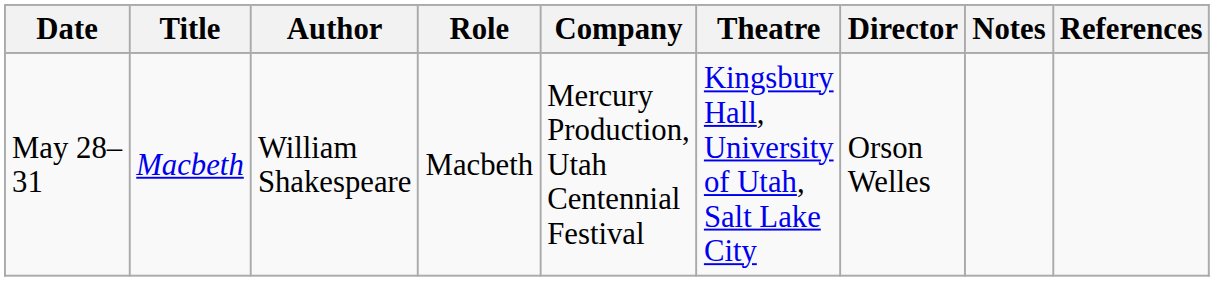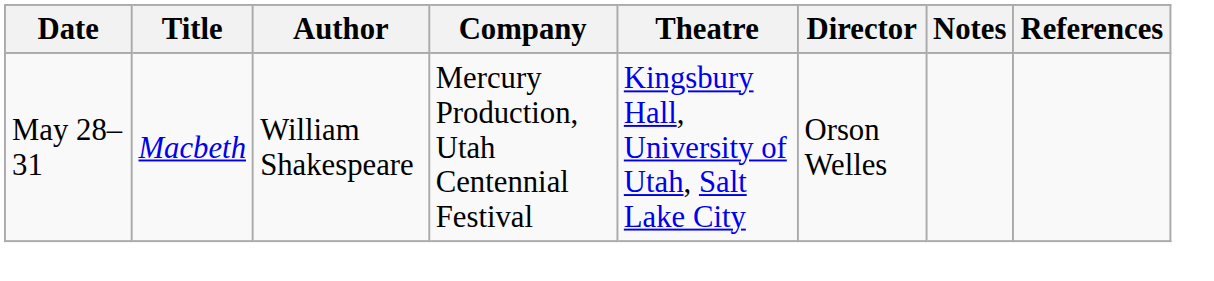- column: Role | Macbeth
